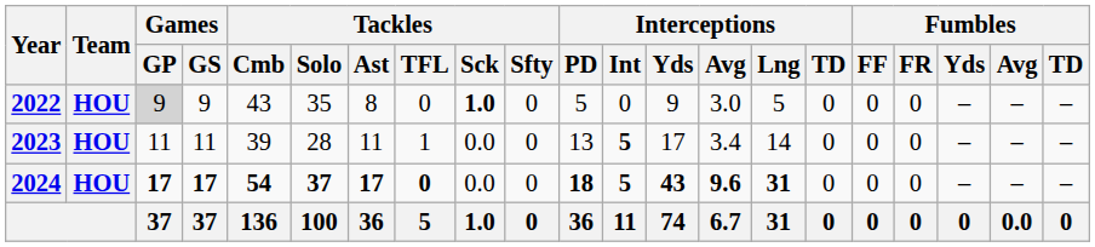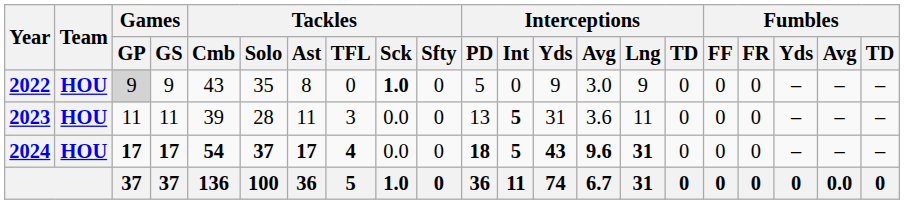2022 | Interceptions / Lng: 5 -> 9
2023 | Tackles / TFL: 1 -> 3
2023 | Interceptions / Yds: 17 -> 31
2023 | Interceptions / Avg: 3.4 -> 3.6
2023 | Interceptions / Lng: 14 -> 11
2024 | Tackles / TFL: 0 -> 4
